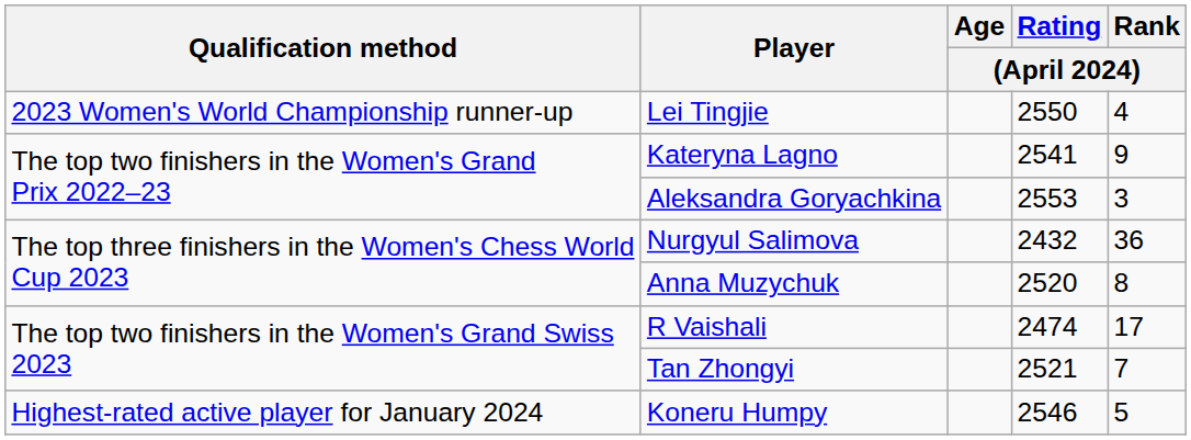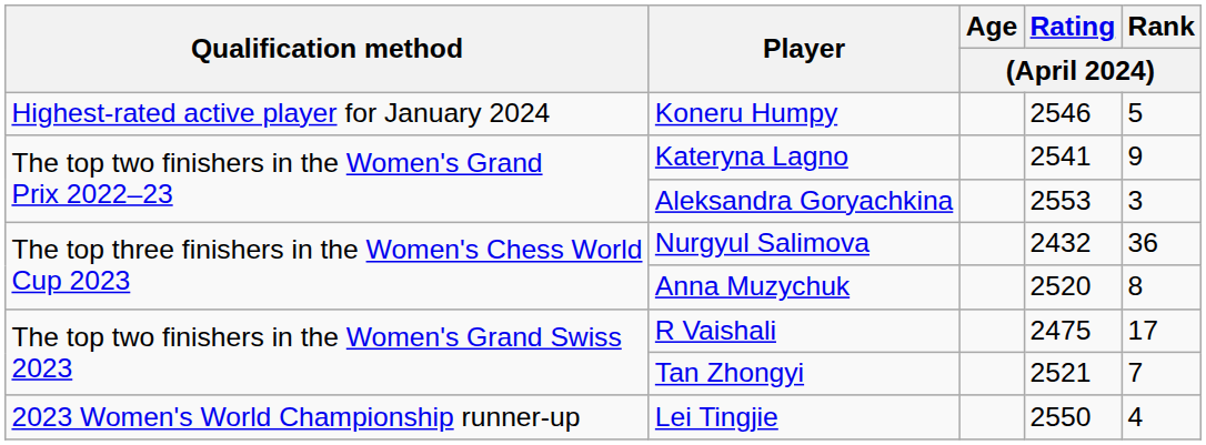rows swapped: Lei Tingjie <-> Koneru Humpy
R Vaishali | Rating / (April 2024): 2474 -> 2475
